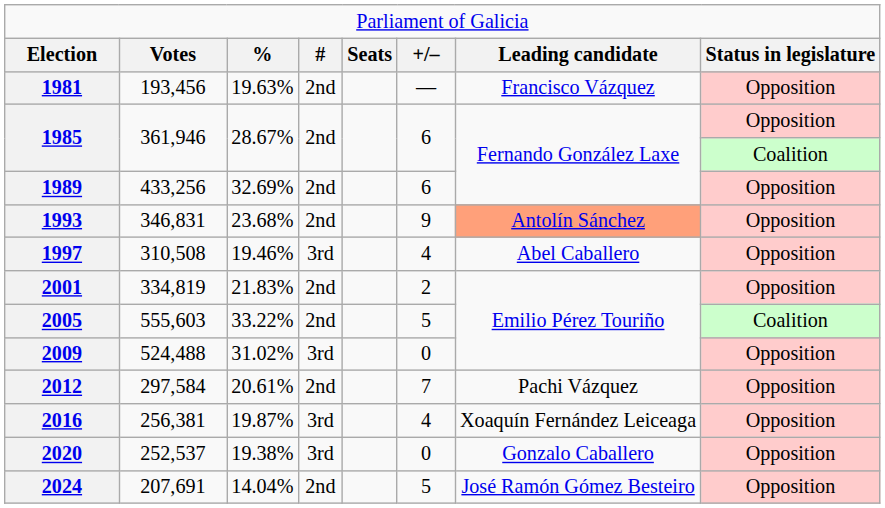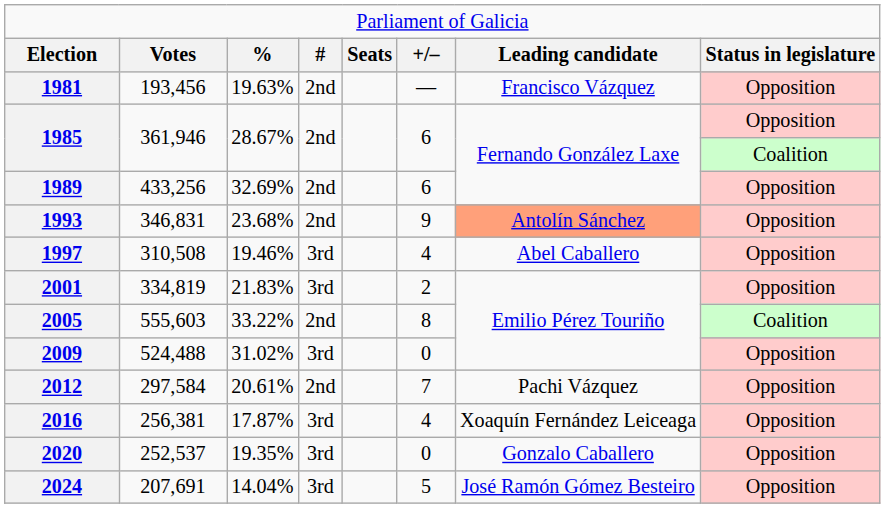2001 | column 4: 2nd -> 3rd
2005 | column 6: 5 -> 8
2016 | column 3: 19.87% -> 17.87%
2020 | column 3: 19.38% -> 19.35%
2024 | column 4: 2nd -> 3rd
